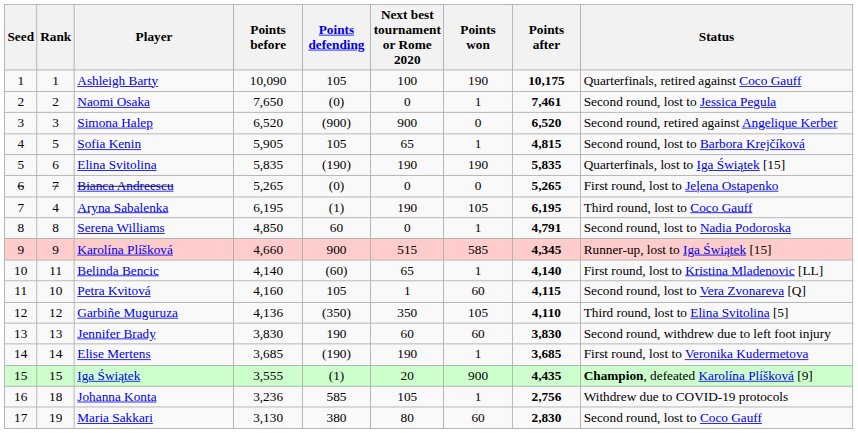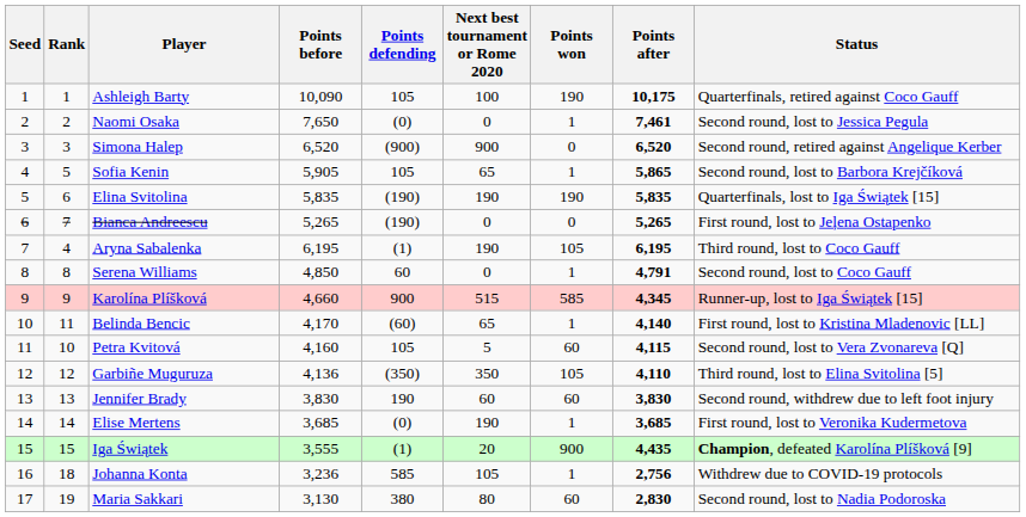Sofia Kenin | Points after: 4,815 -> 5,865
Bianca Andreescu | Points defending: (0) -> (190)
Serena Williams | Status: Second round, lost to Nadia Podoroska -> Second round, lost to Coco Gauff
Belinda Bencic | Points before: 4,140 -> 4,170
Petra Kvitová | Next best tournament or Rome 2020: 1 -> 5
Elise Mertens | Points defending: (190) -> (0)
Maria Sakkari | Status: Second round, lost to Coco Gauff -> Second round, lost to Nadia Podoroska
